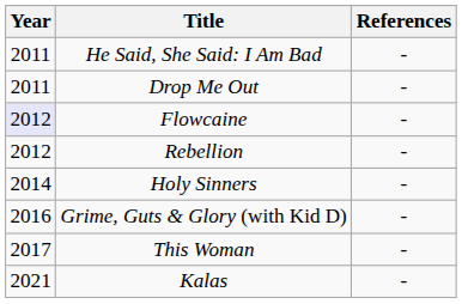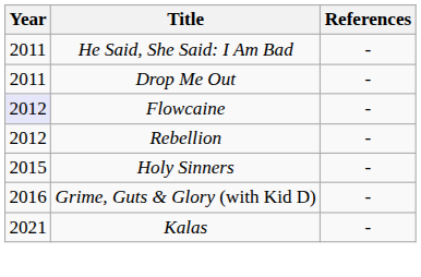Holy Sinners | Year: 2014 -> 2015
- row: 2017 | This Woman | -
